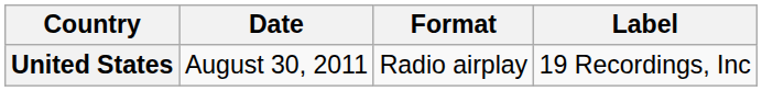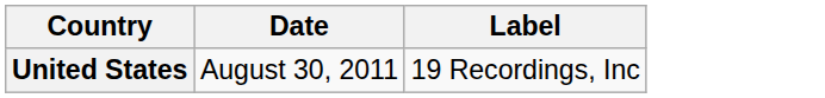- column: Format | Radio airplay
